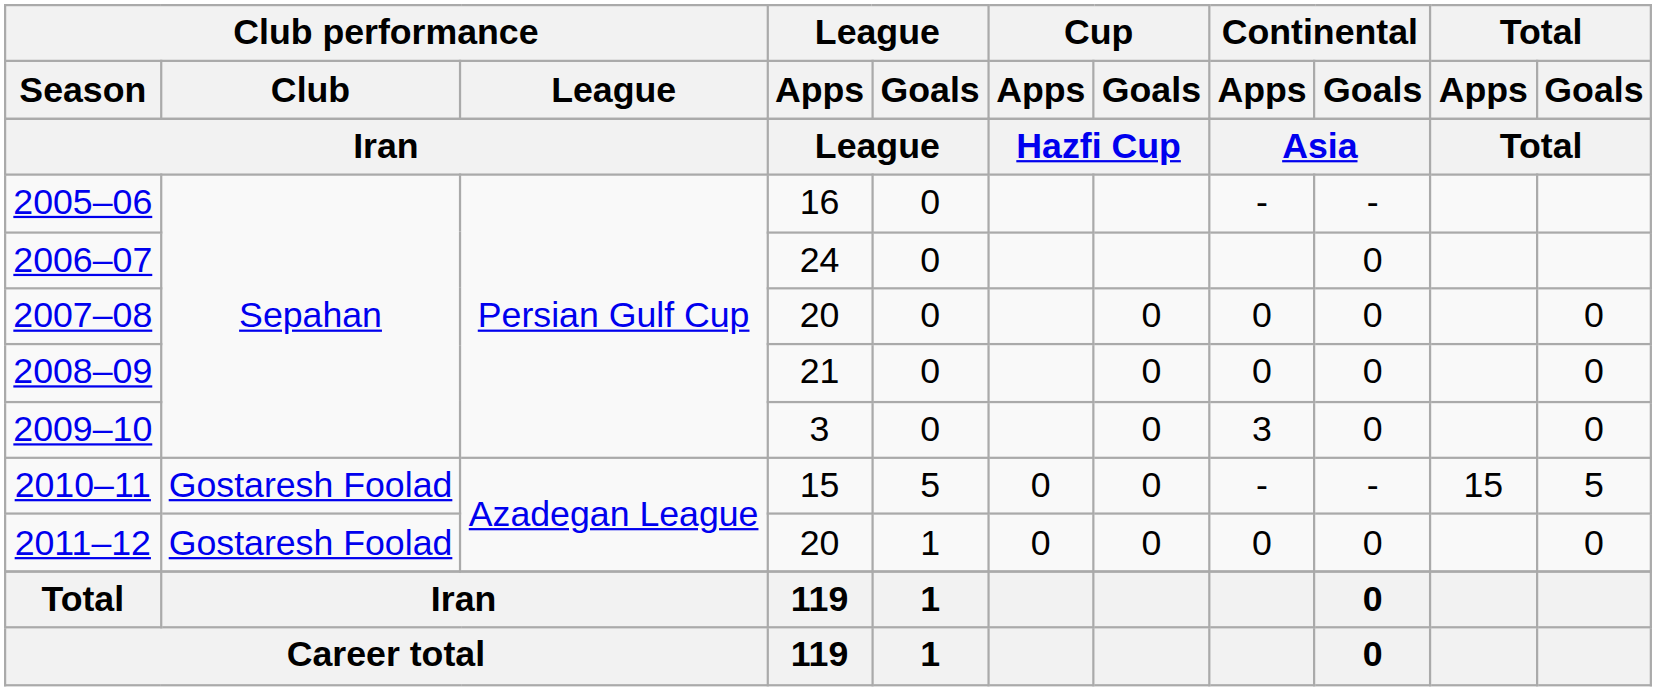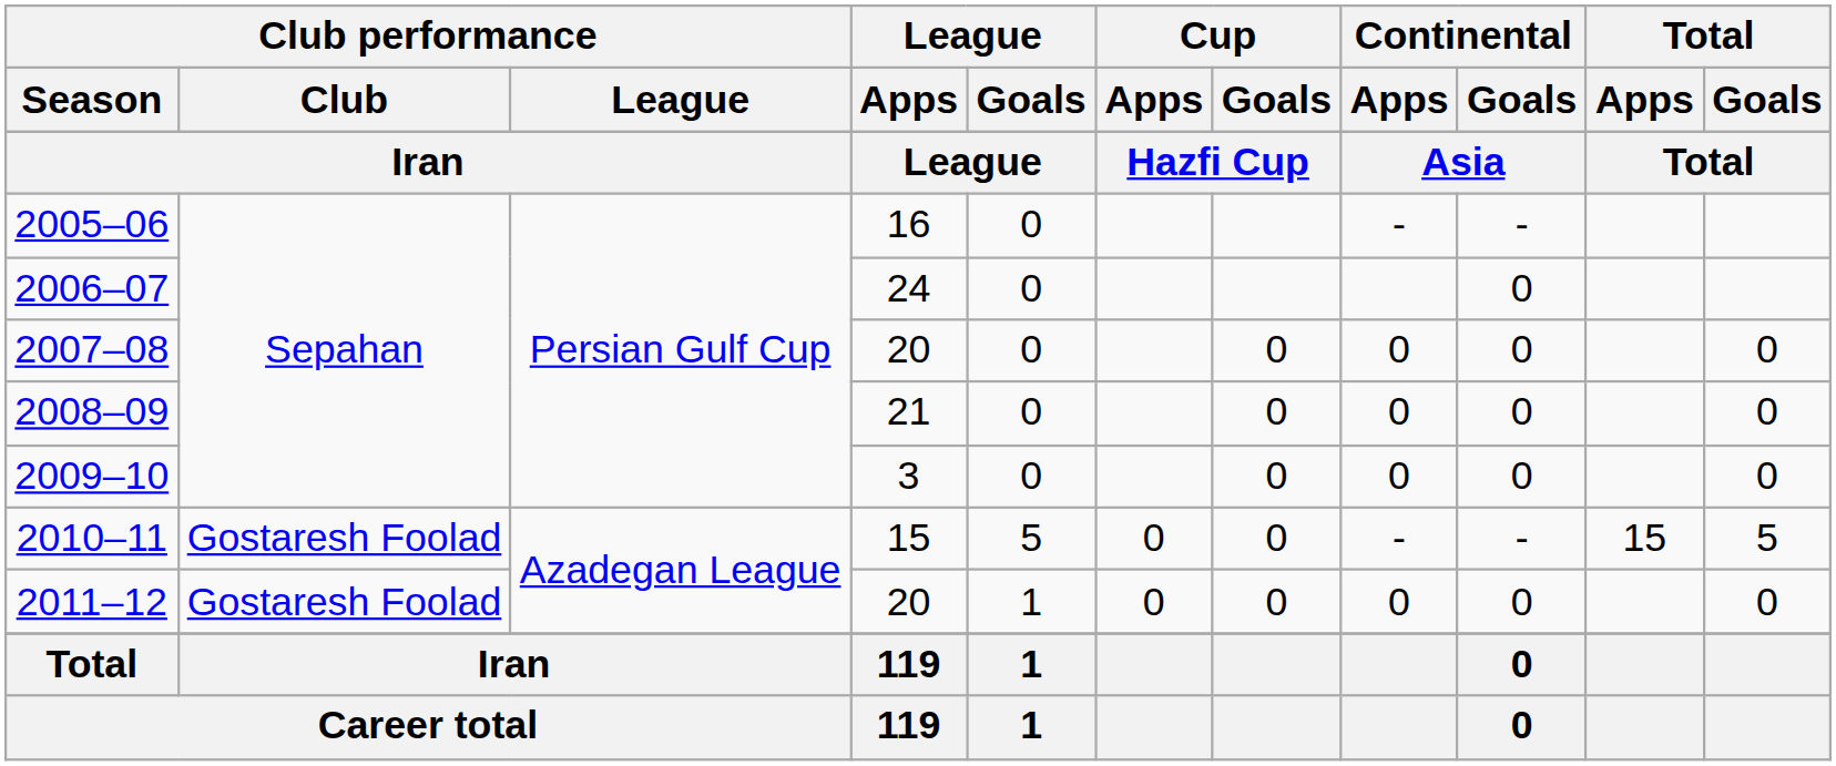2009–10 | Continental / Apps: 3 -> 0
